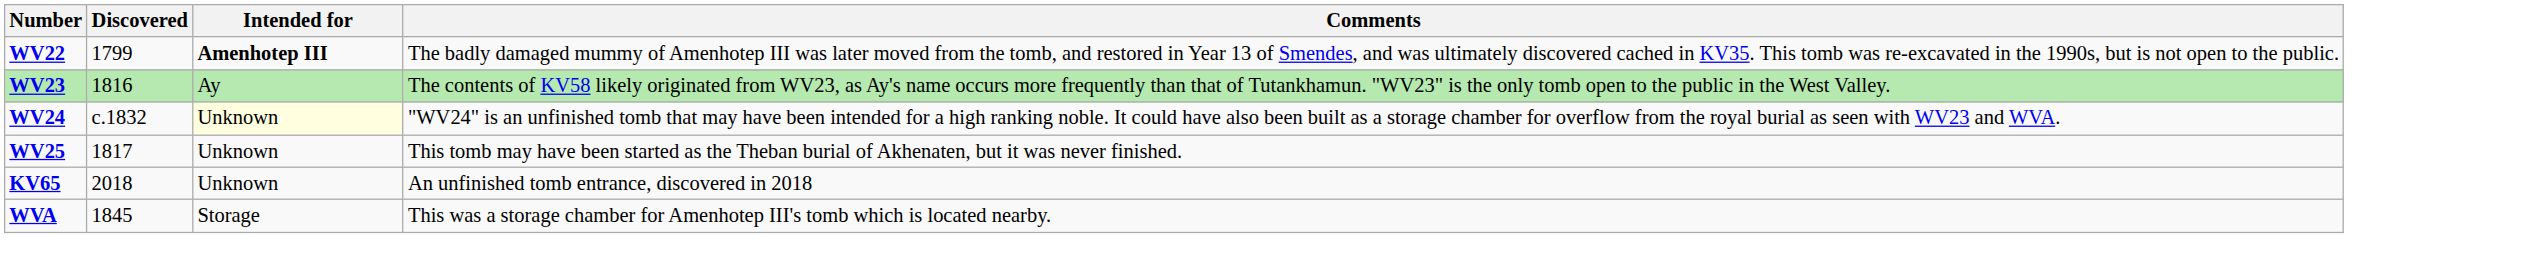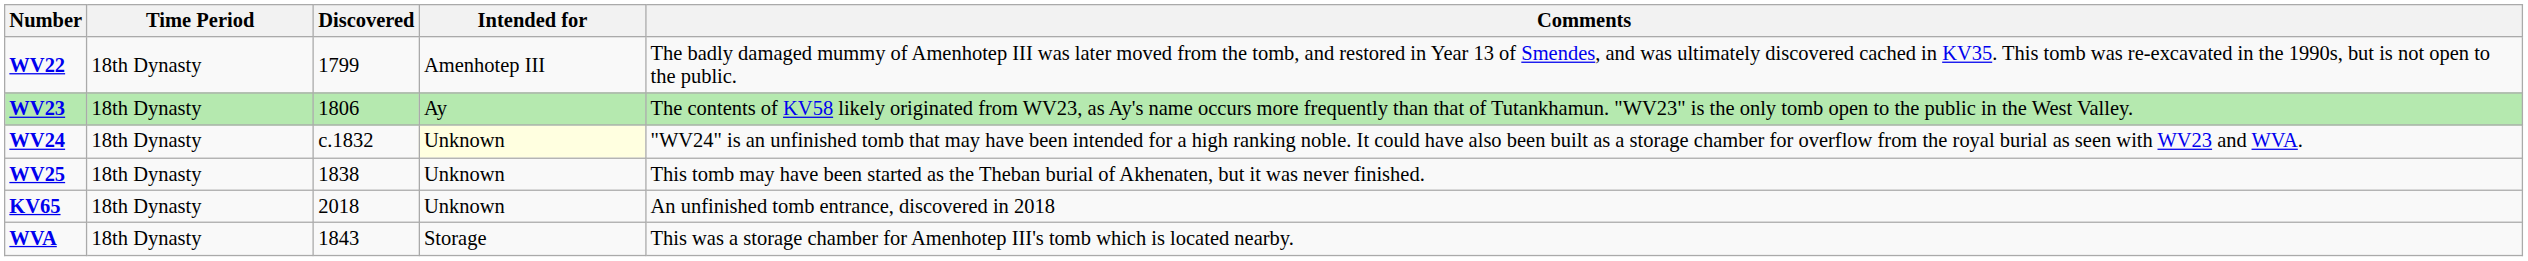+ column: Time Period | 18th Dynasty | 18th Dynasty | 18th Dynasty | 18th Dynasty | 18th Dynasty | 18th Dynasty
WV22 | Intended for: bold -> normal
WV23 | Discovered: 1816 -> 1806
WV25 | Discovered: 1817 -> 1838
WVA | Discovered: 1845 -> 1843
